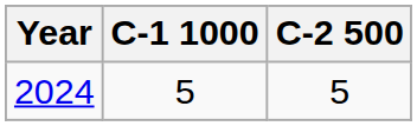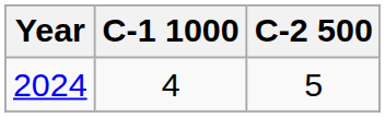2024 | C-1 1000: 5 -> 4
